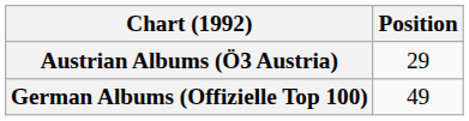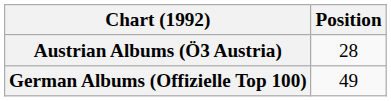Austrian Albums (Ö3 Austria) | Position: 29 -> 28
